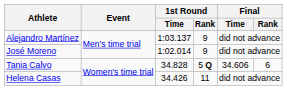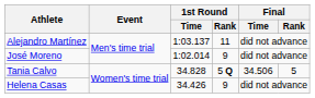Alejandro Martínez | 1st Round / Rank: 9 -> 11
Tania Calvo | Final / Time: 34.606 -> 34.506
Tania Calvo | Final / Rank: 6 -> 5
Helena Casas | 1st Round / Rank: 11 -> 9
